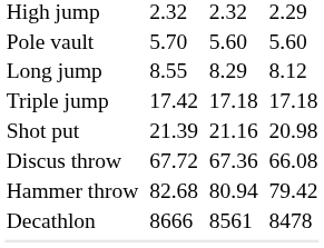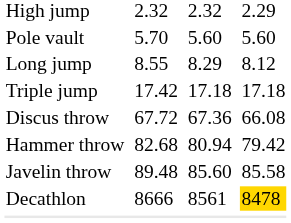- row: Shot put | 21.39 | 21.16 | 20.98
+ row: Javelin throw | 89.48 | 85.60 | 85.58
Decathlon | column 7: no background -> gold background
